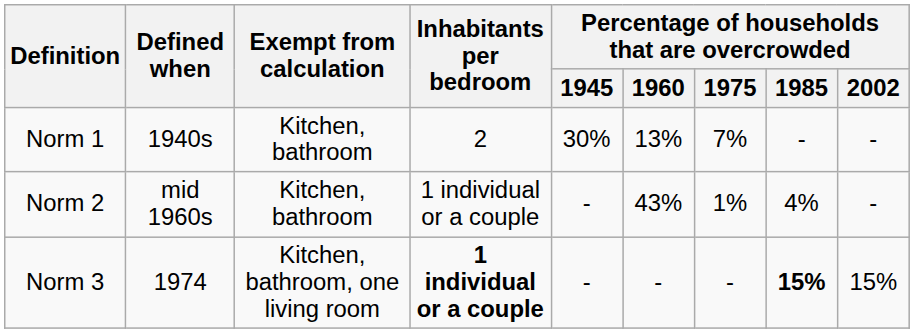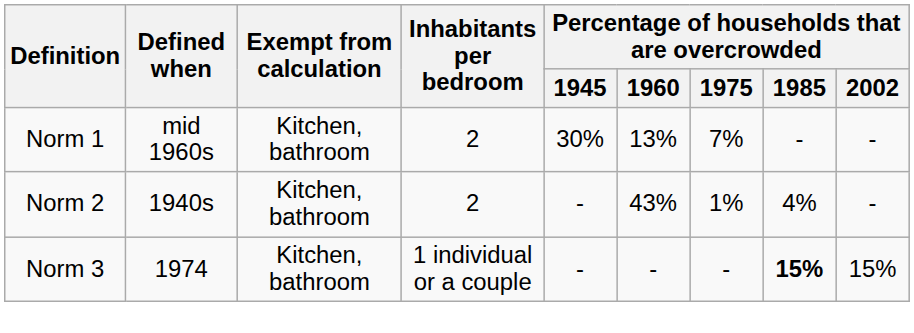Norm 1 | Defined when: 1940s -> mid 1960s
Norm 2 | Defined when: mid 1960s -> 1940s
Norm 2 | Inhabitants per bedroom: 1 individual or a couple -> 2
Norm 3 | Exempt from calculation: Kitchen, bathroom, one living room -> Kitchen, bathroom
Norm 3 | Inhabitants per bedroom: bold -> normal
